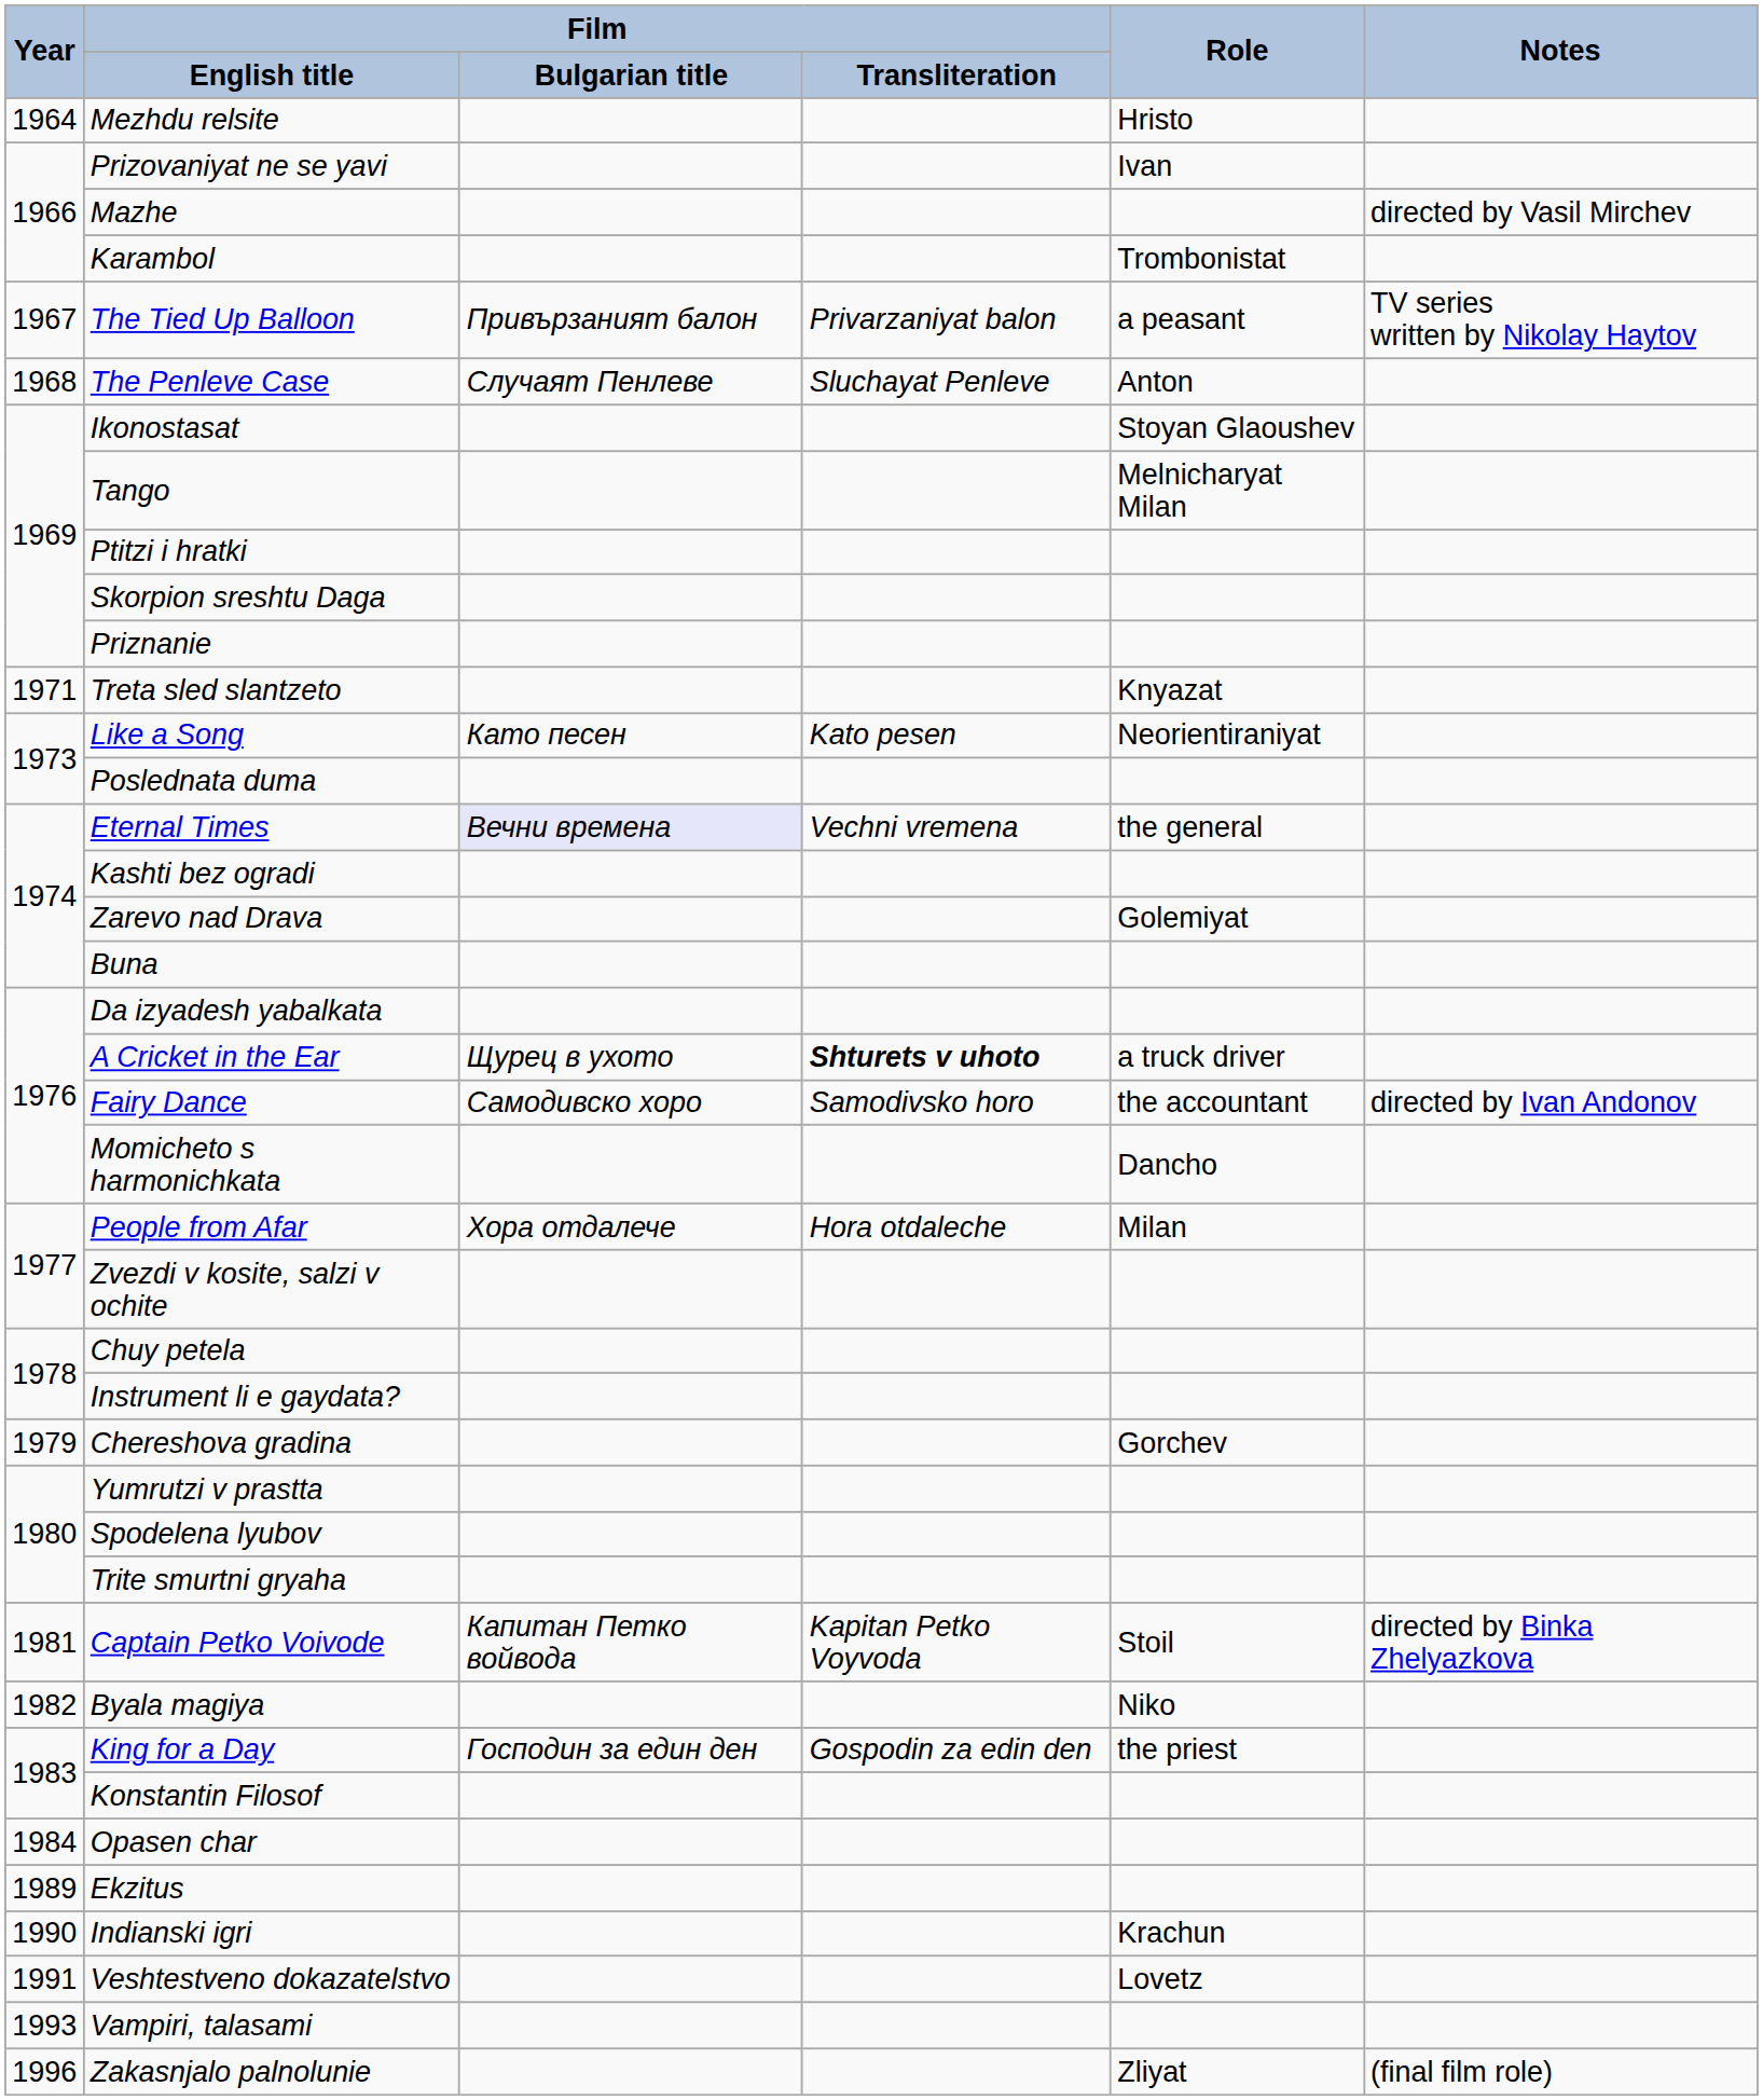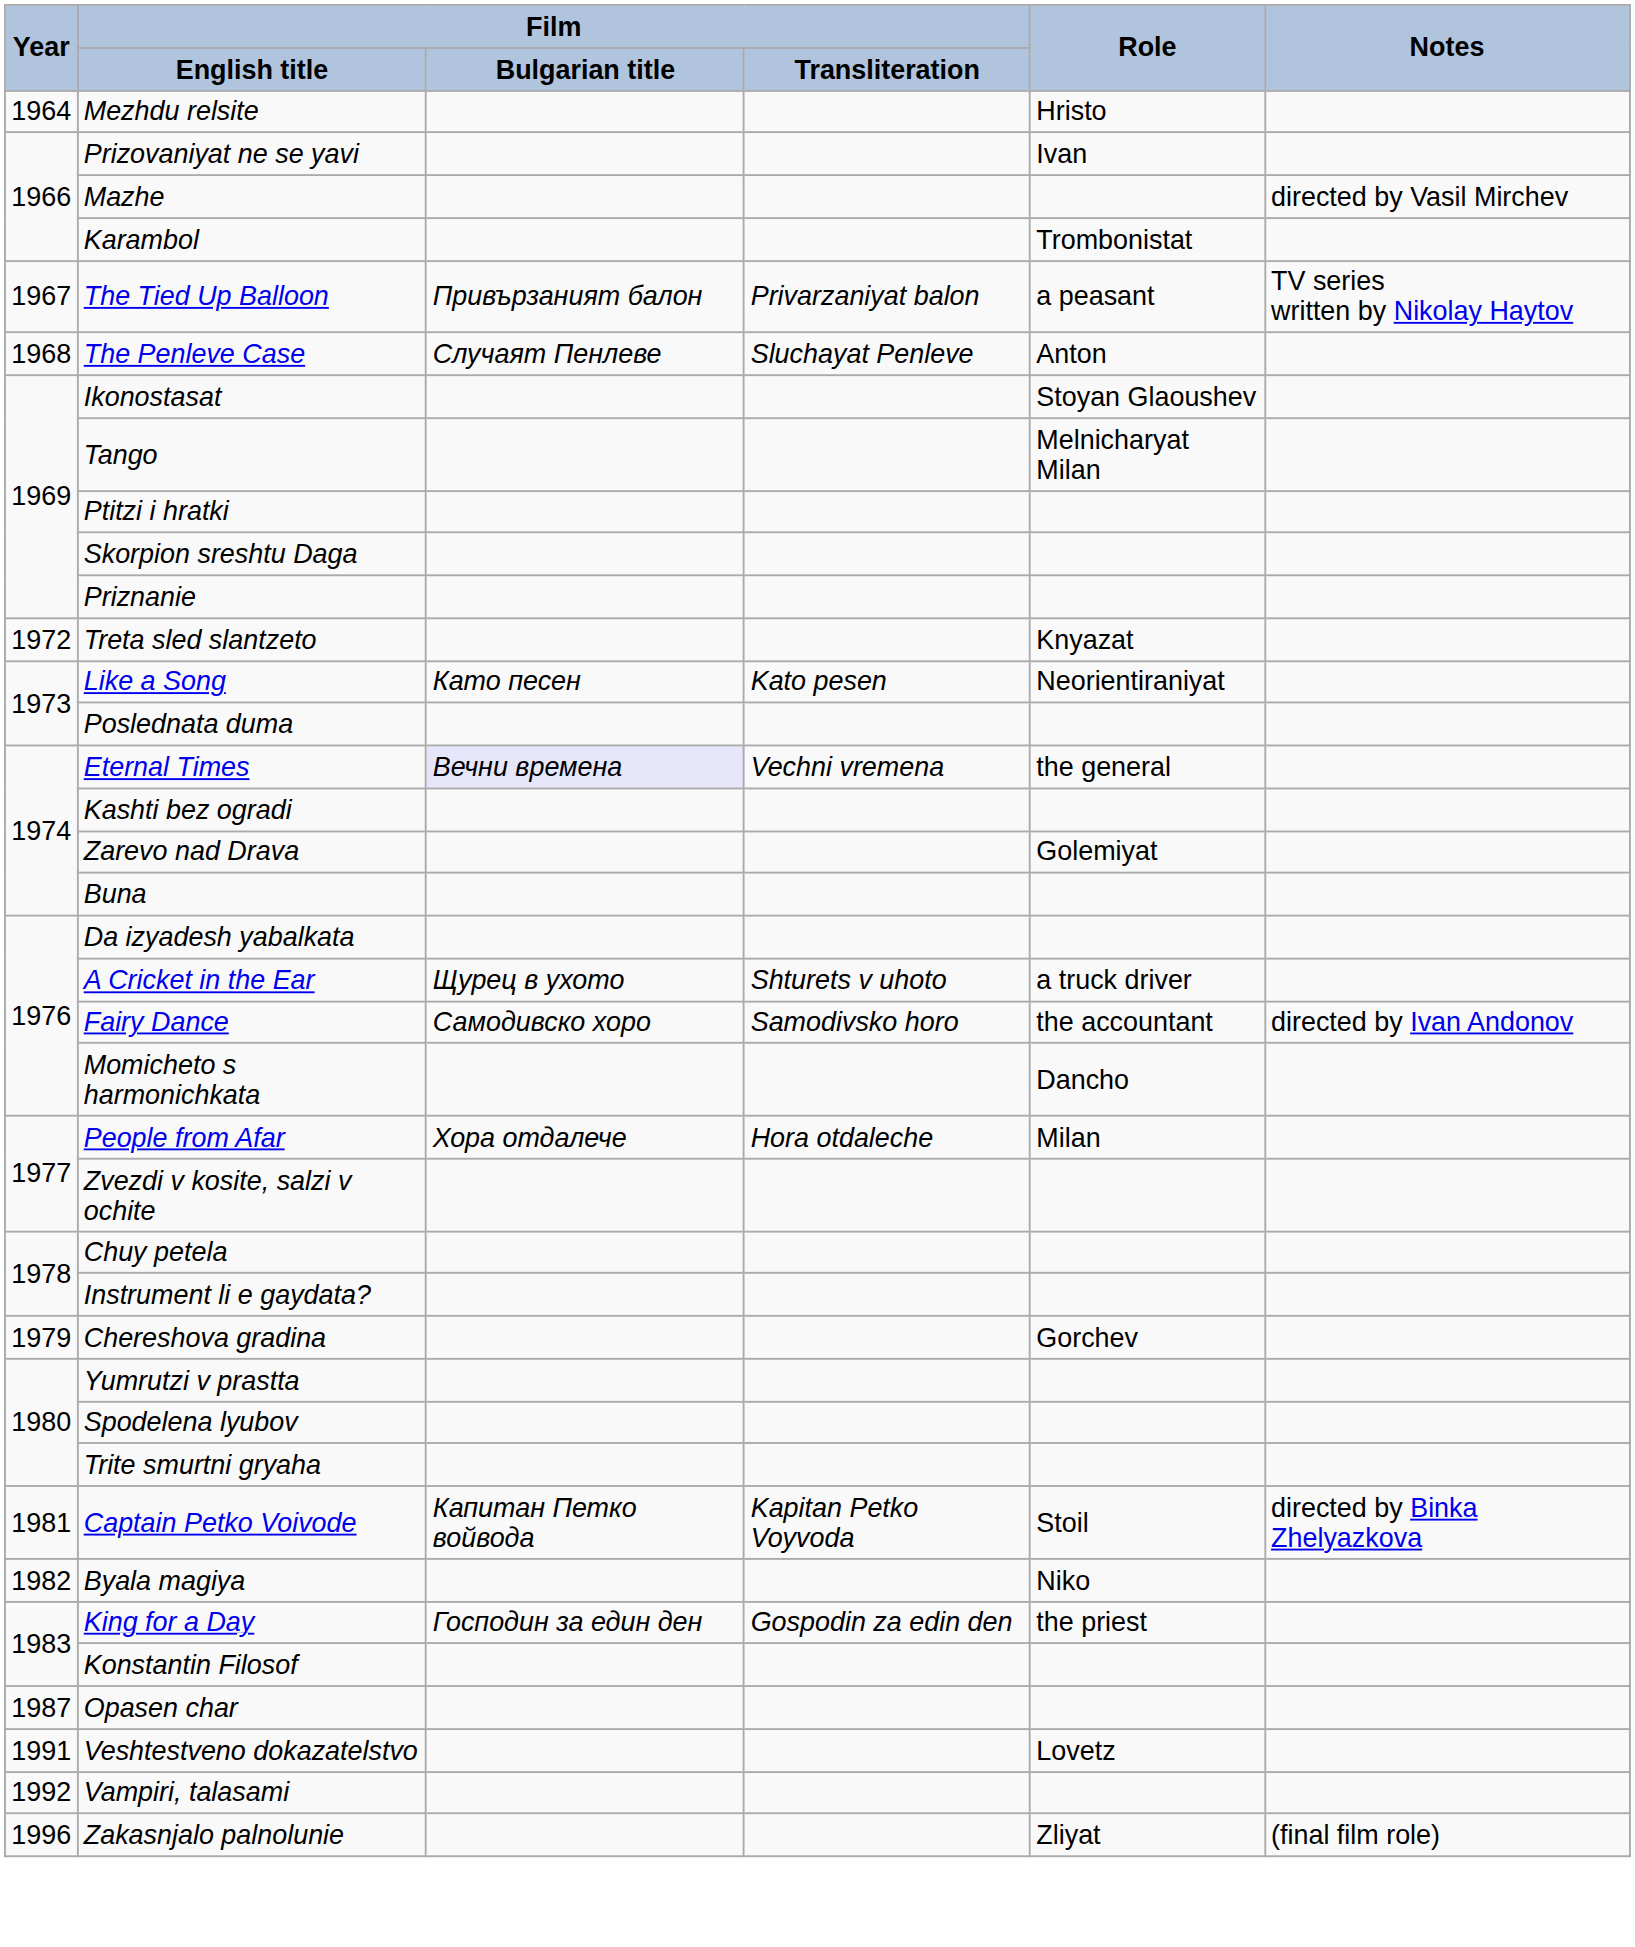Treta sled slantzeto | Year: 1971 -> 1972
A Cricket in the Ear | Film / Transliteration: bold -> normal
Opasen char | Year: 1984 -> 1987
- row: 1989 | Ekzitus
- row: 1990 | Indianski igri | Krachun
Vampiri, talasami | Year: 1993 -> 1992
